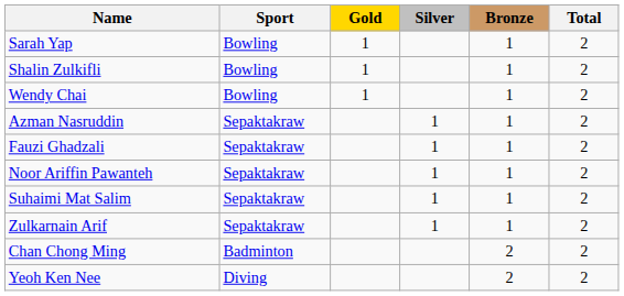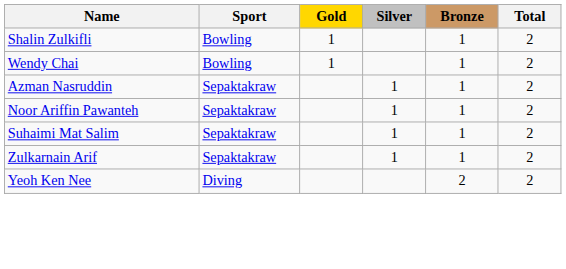- row: Sarah Yap | Bowling | 1 | 1 | 2
- row: Fauzi Ghadzali | Sepaktakraw | 1 | 1 | 2
- row: Chan Chong Ming | Badminton | 2 | 2
